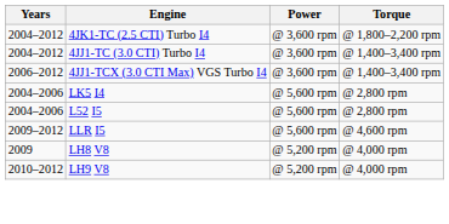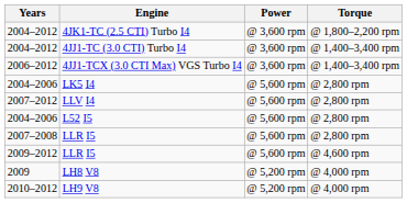+ row: 2007–2012 | LLV I4 | @ 5,600 rpm | @ 2,800 rpm
+ row: 2007–2008 | LLR I5 | @ 5,600 rpm | @ 2,800 rpm
